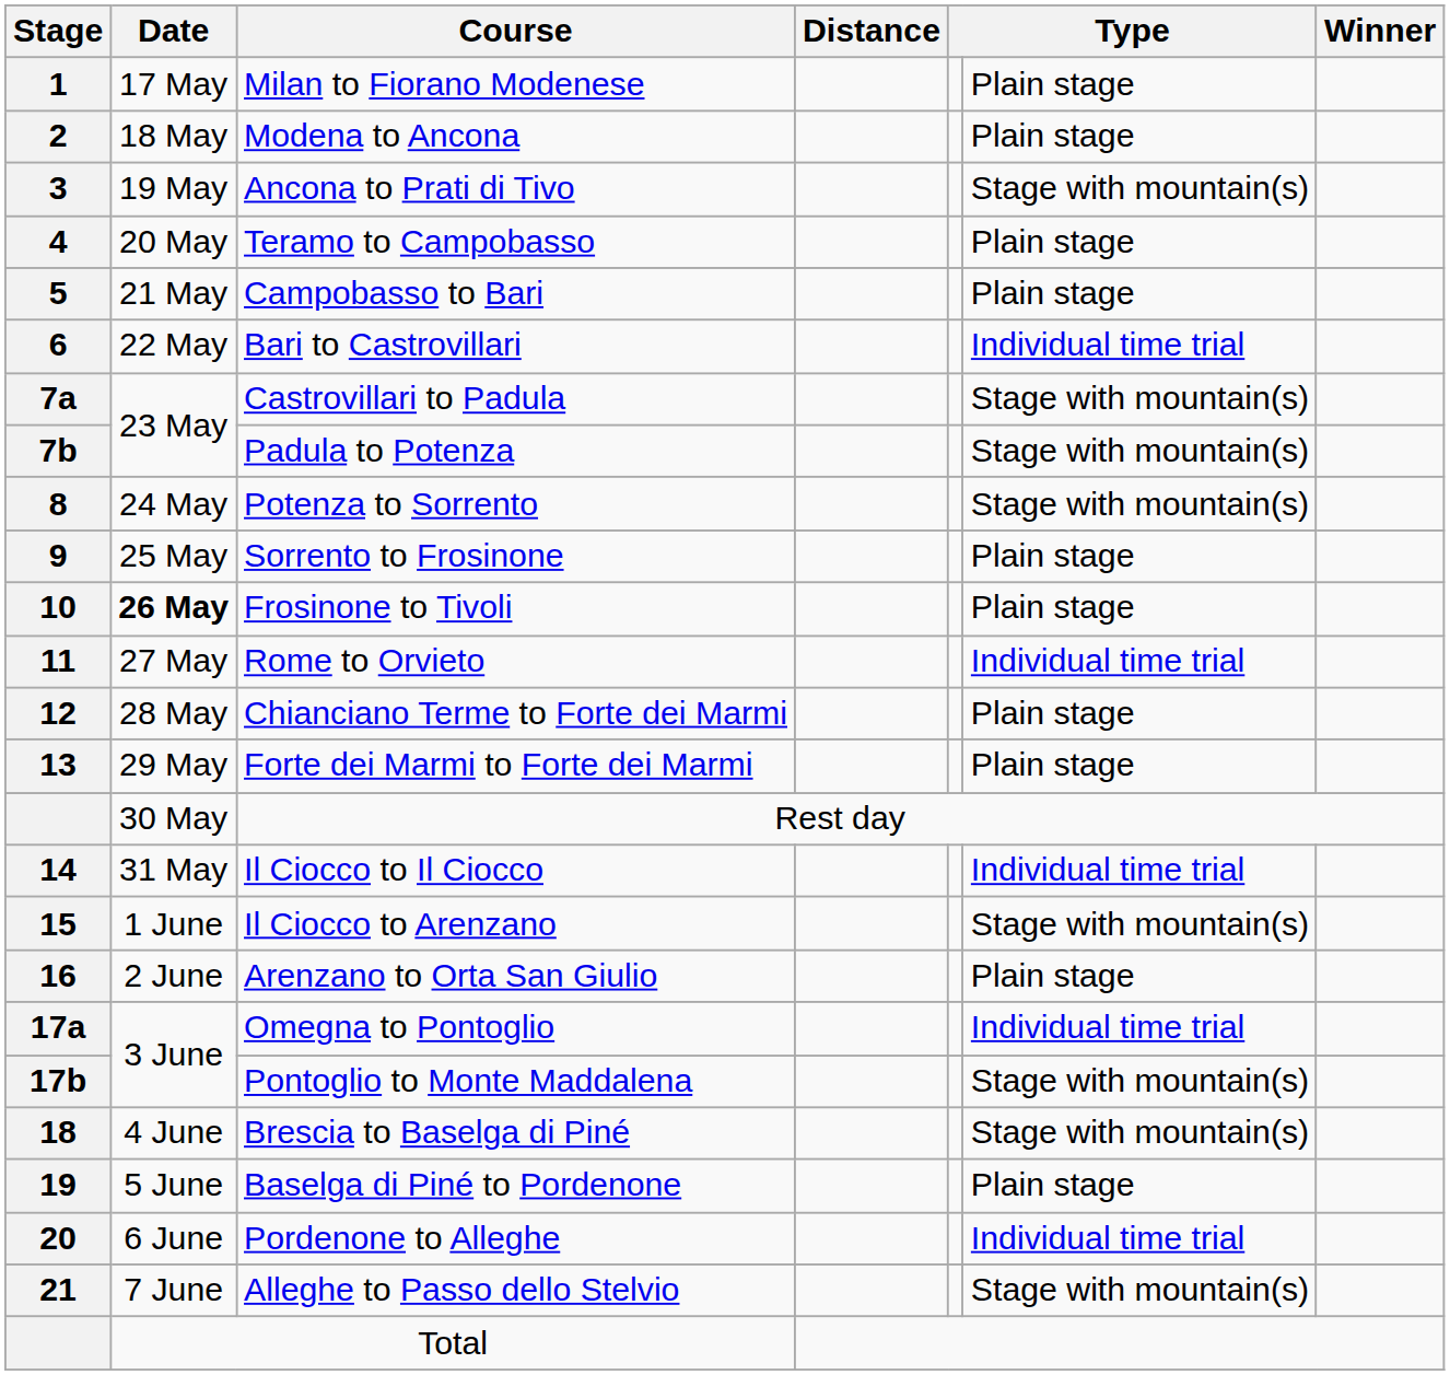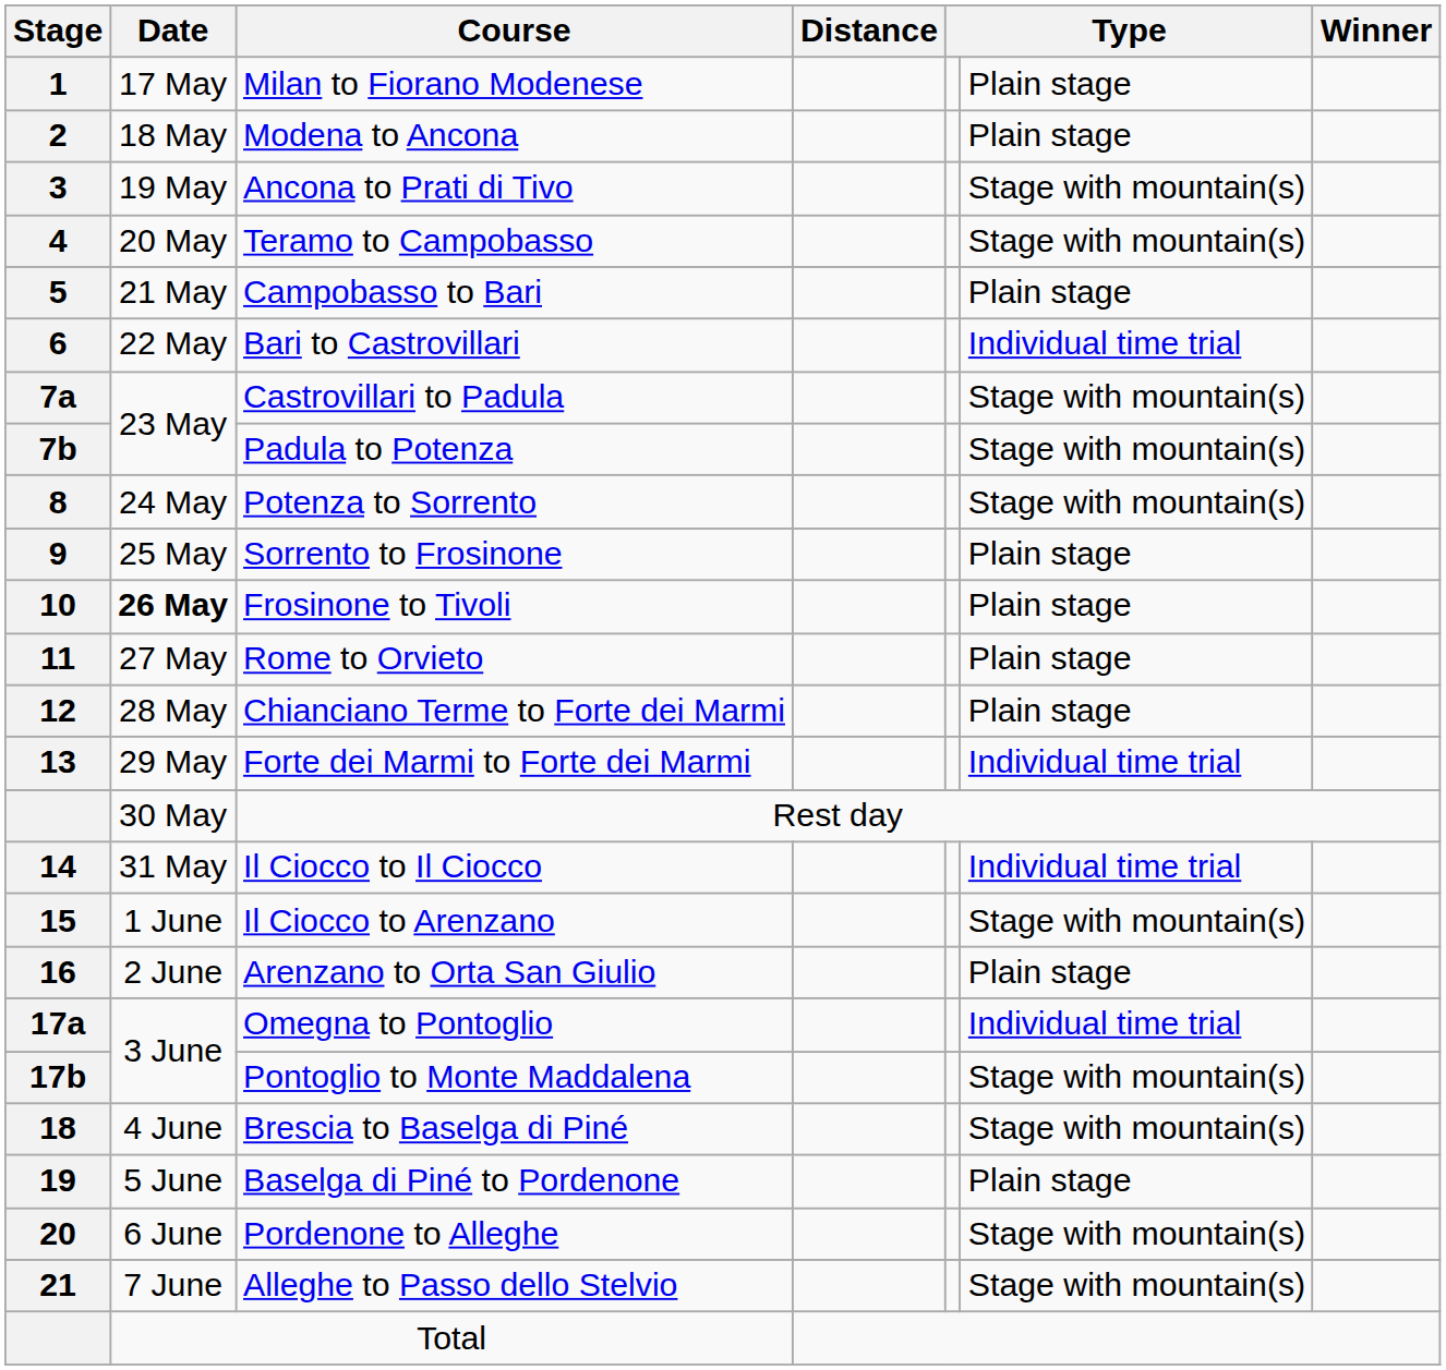Teramo to Campobasso | column 6: Plain stage -> Stage with mountain(s)
Rome to Orvieto | column 6: Individual time trial -> Plain stage
Forte dei Marmi to Forte dei Marmi | column 6: Plain stage -> Individual time trial
Pordenone to Alleghe | column 6: Individual time trial -> Stage with mountain(s)
